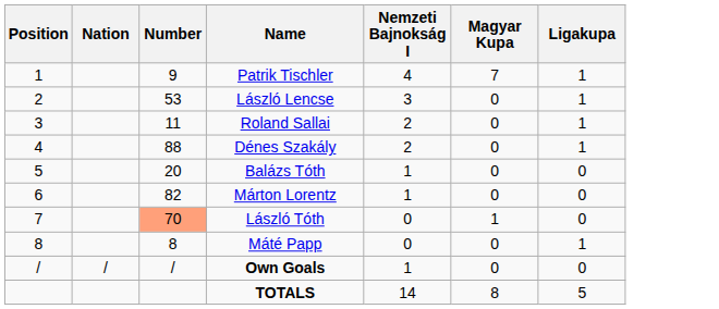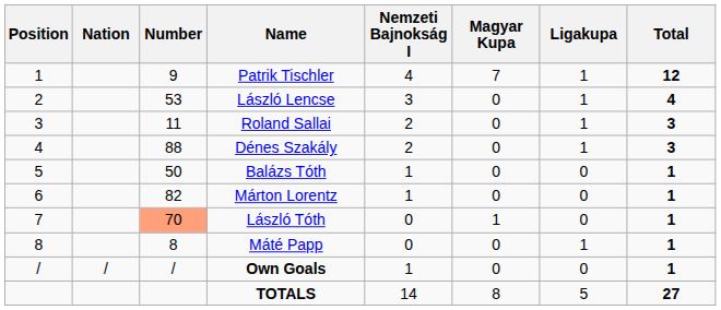+ column: Total | 12 | 4 | 3 | 3 | 1 | 1 | 1 | 1 | 1 | 27
Balázs Tóth | Number: 20 -> 50
